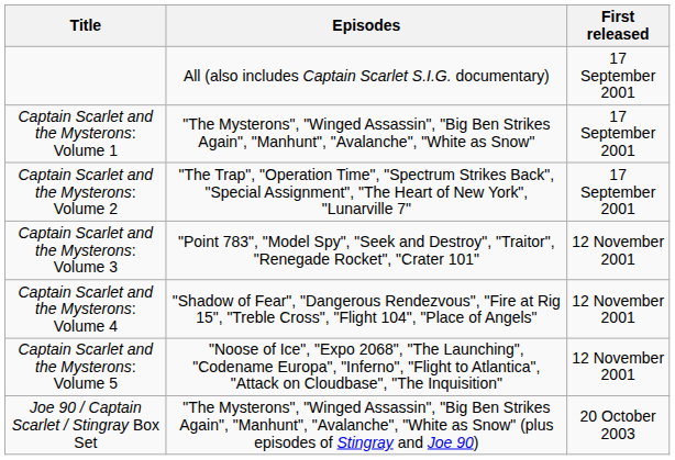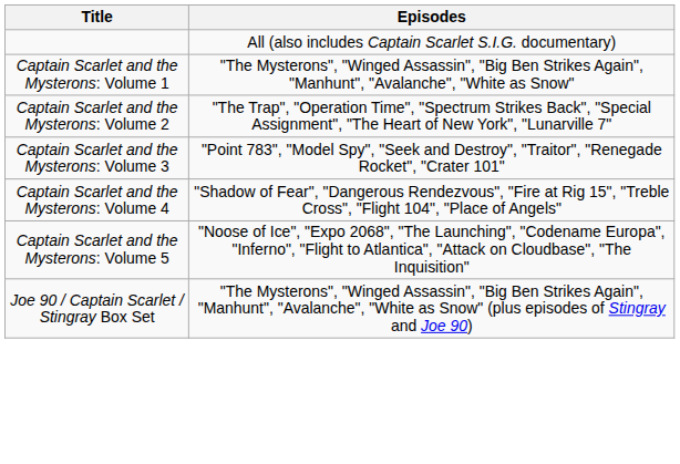- column: First released | 17 September 2001 | 17 September 2001 | 17 September 2001 | 12 November 2001 | 12 November 2001 | 12 November 2001 | 20 October 2003
